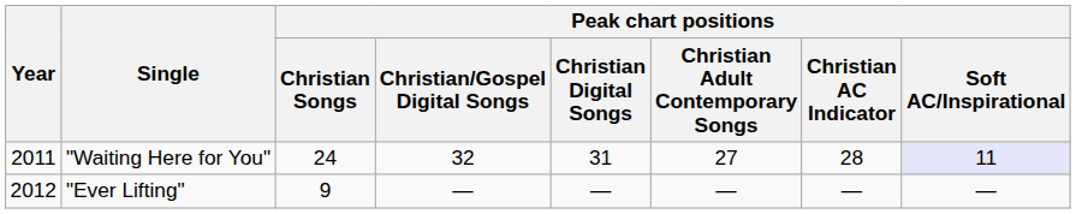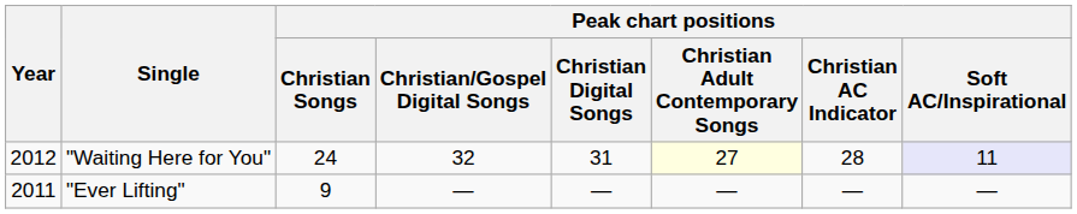"Waiting Here for You" | Year: 2011 -> 2012
"Waiting Here for You" | Peak chart positions / Christian Adult Contemporary Songs: no background -> lightyellow background
"Ever Lifting" | Year: 2012 -> 2011
